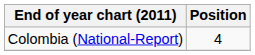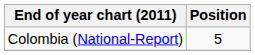Colombia (National-Report) | Position: 4 -> 5
